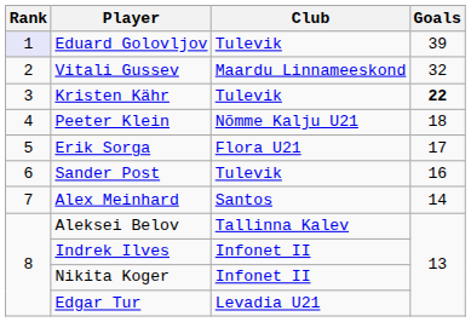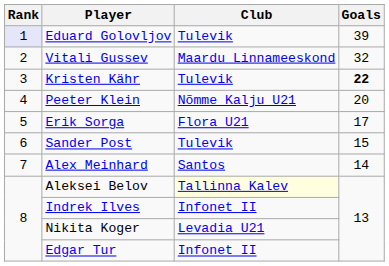Peeter Klein | Goals: 18 -> 20
Sander Post | Goals: 16 -> 15
Aleksei Belov | Club: no background -> lightyellow background
Nikita Koger | Club: Infonet II -> Levadia U21
Edgar Tur | Club: Levadia U21 -> Infonet II
